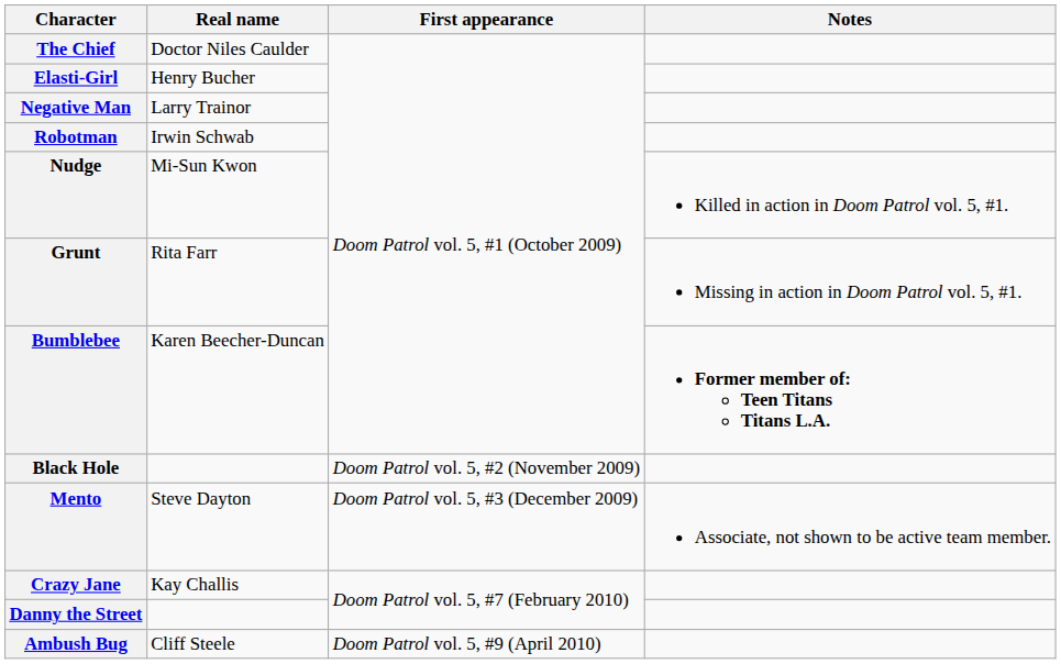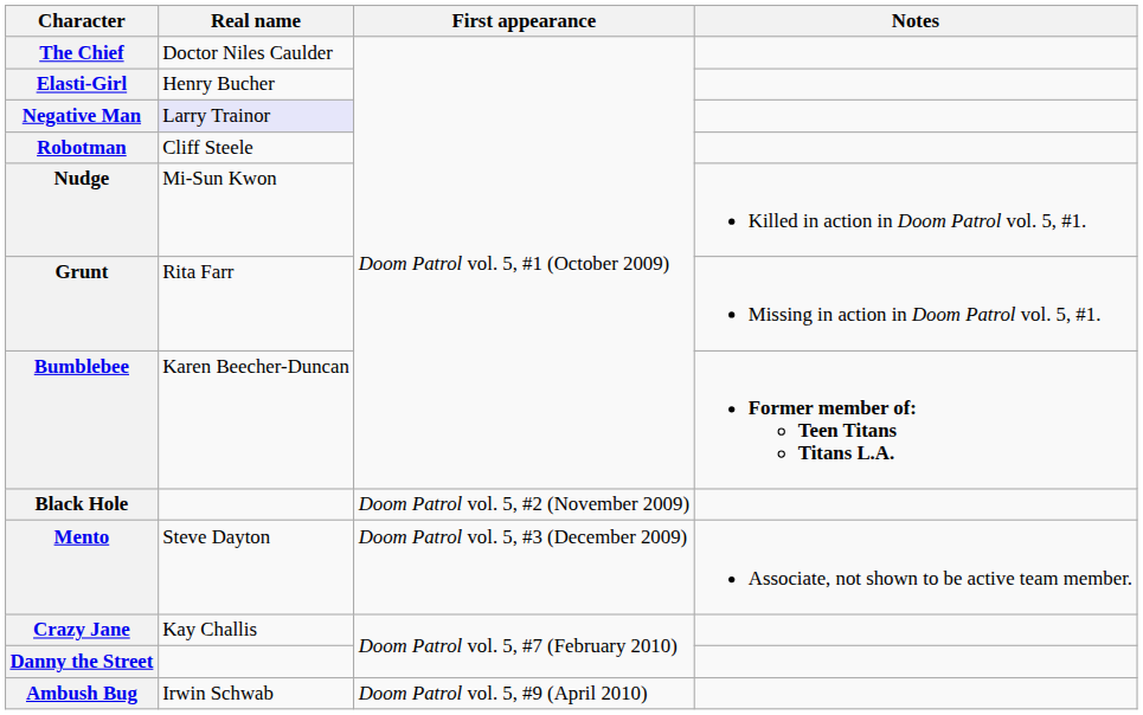Negative Man | Real name: no background -> lavender background
Robotman | Real name: Irwin Schwab -> Cliff Steele
Ambush Bug | Real name: Cliff Steele -> Irwin Schwab
